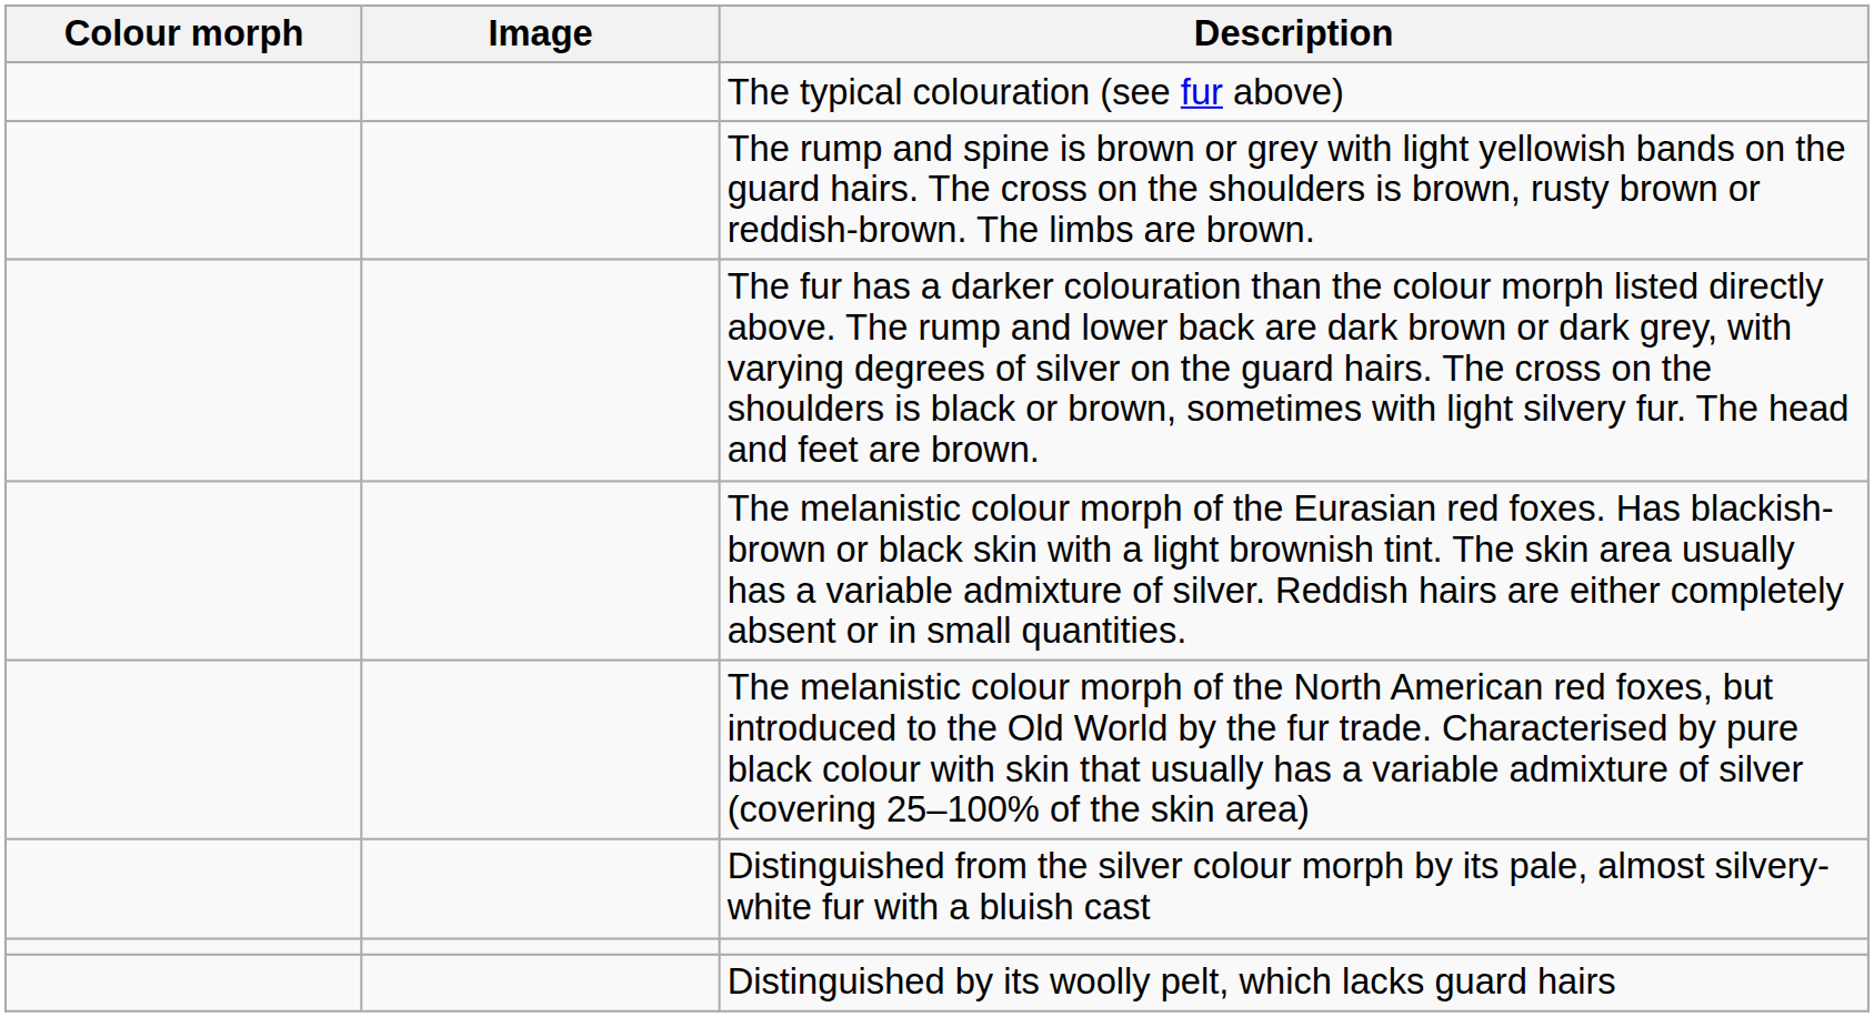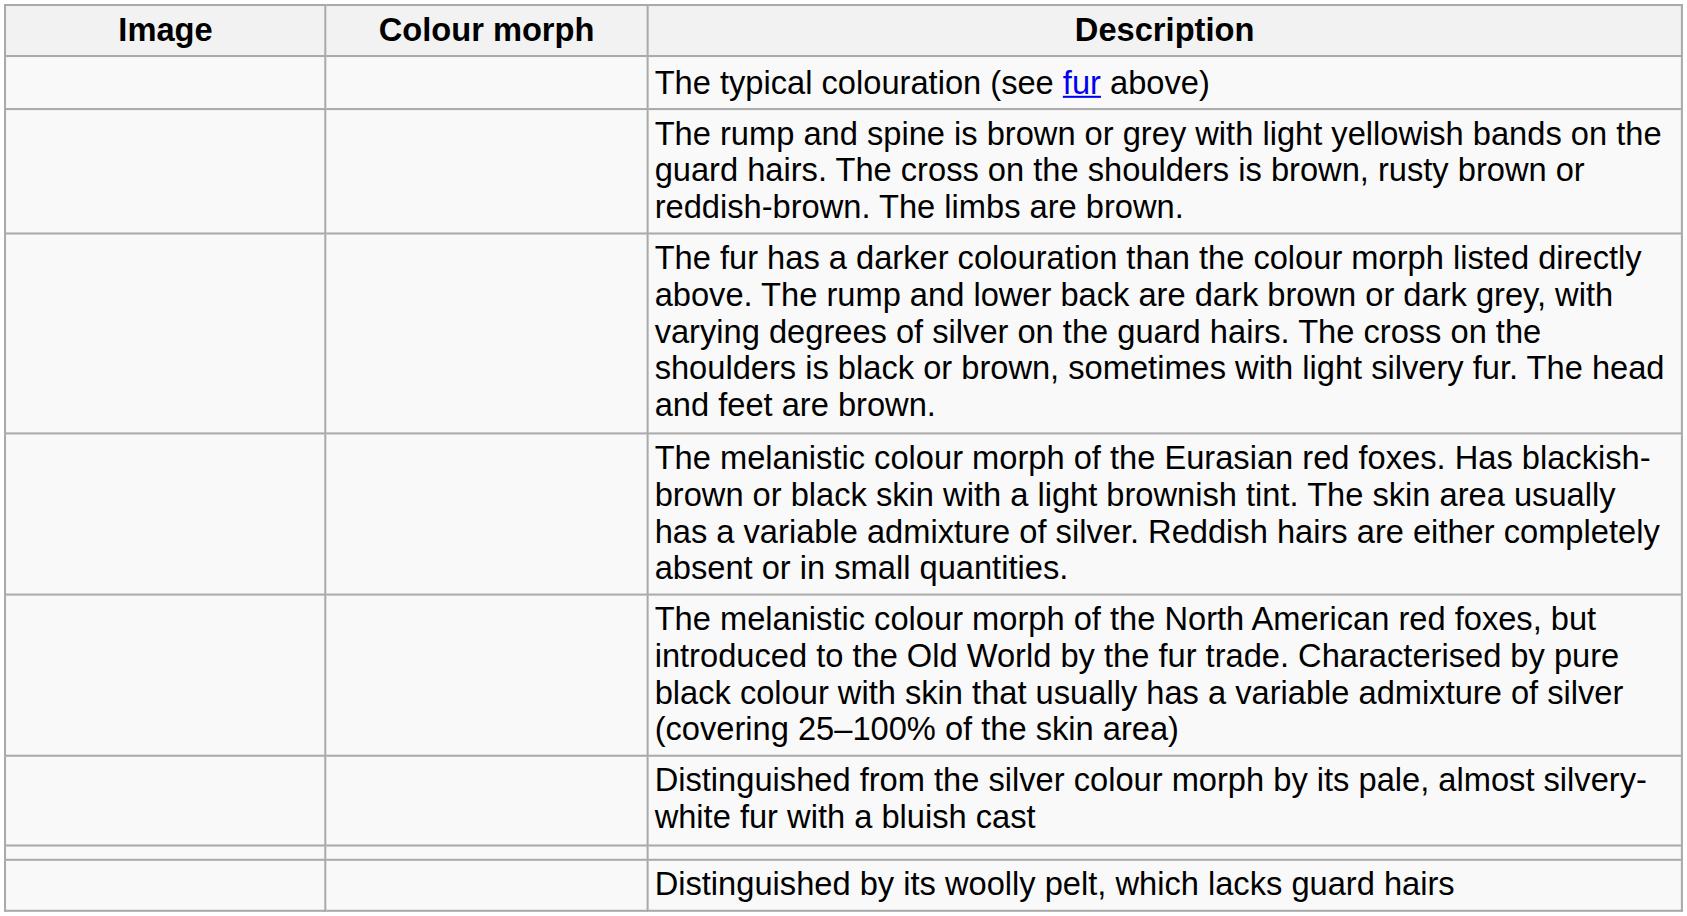columns swapped: Colour morph <-> Image
